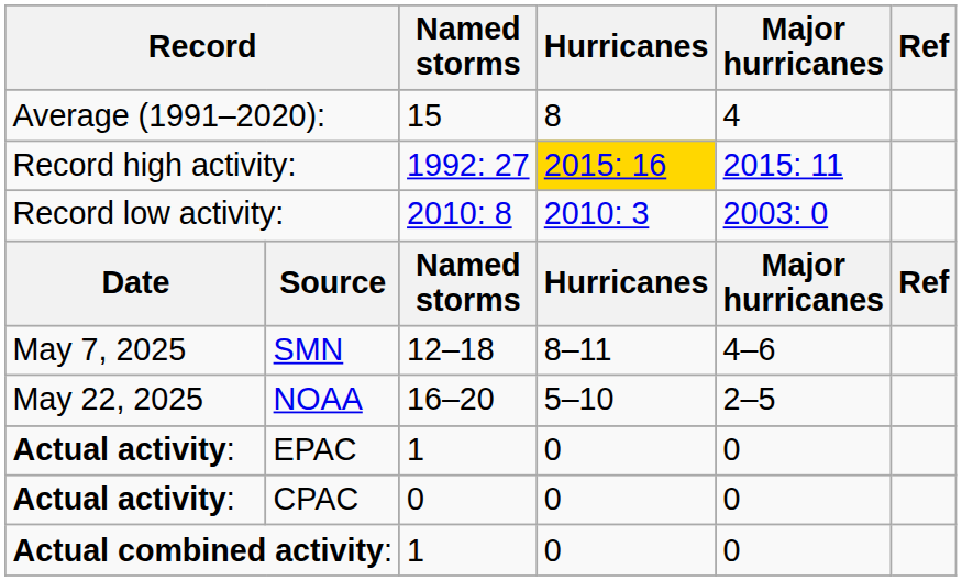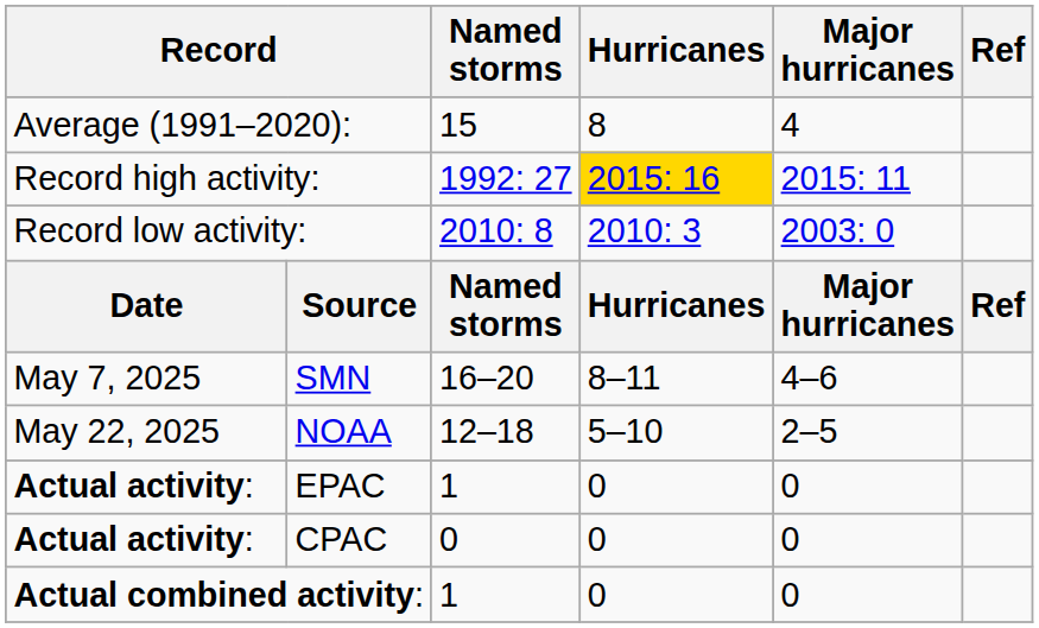SMN | Named storms: 12–18 -> 16–20
NOAA | Named storms: 16–20 -> 12–18
